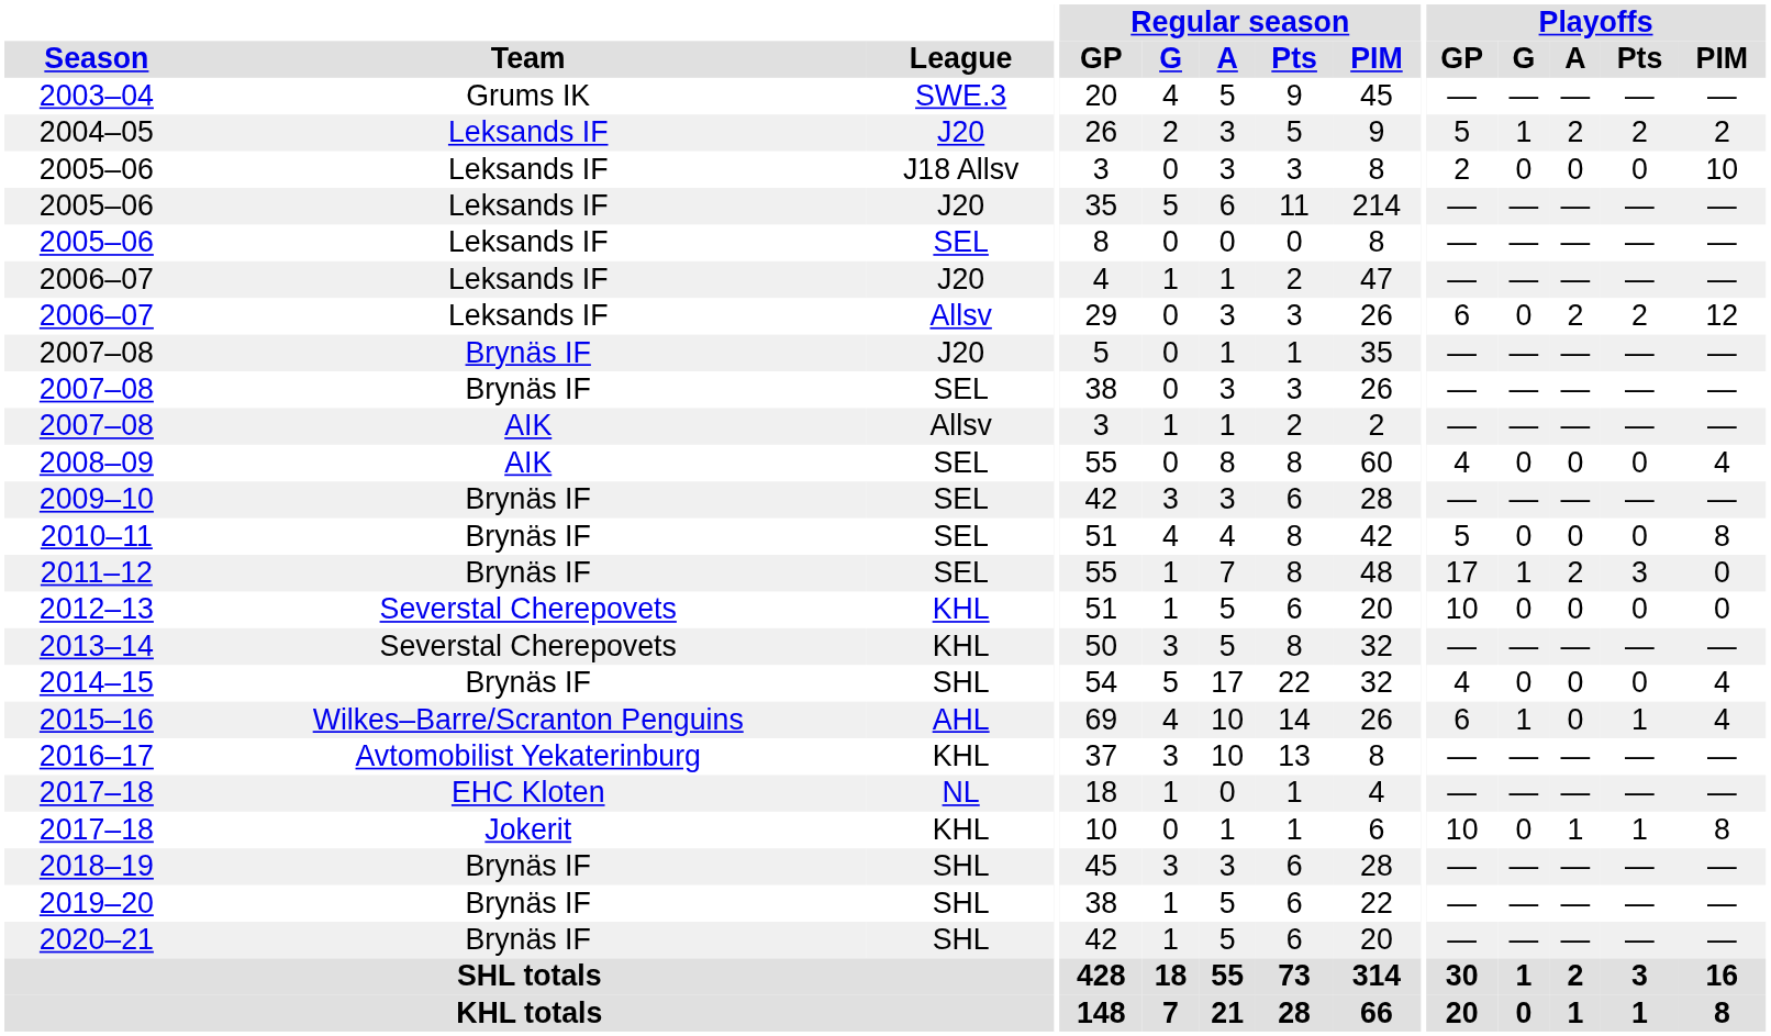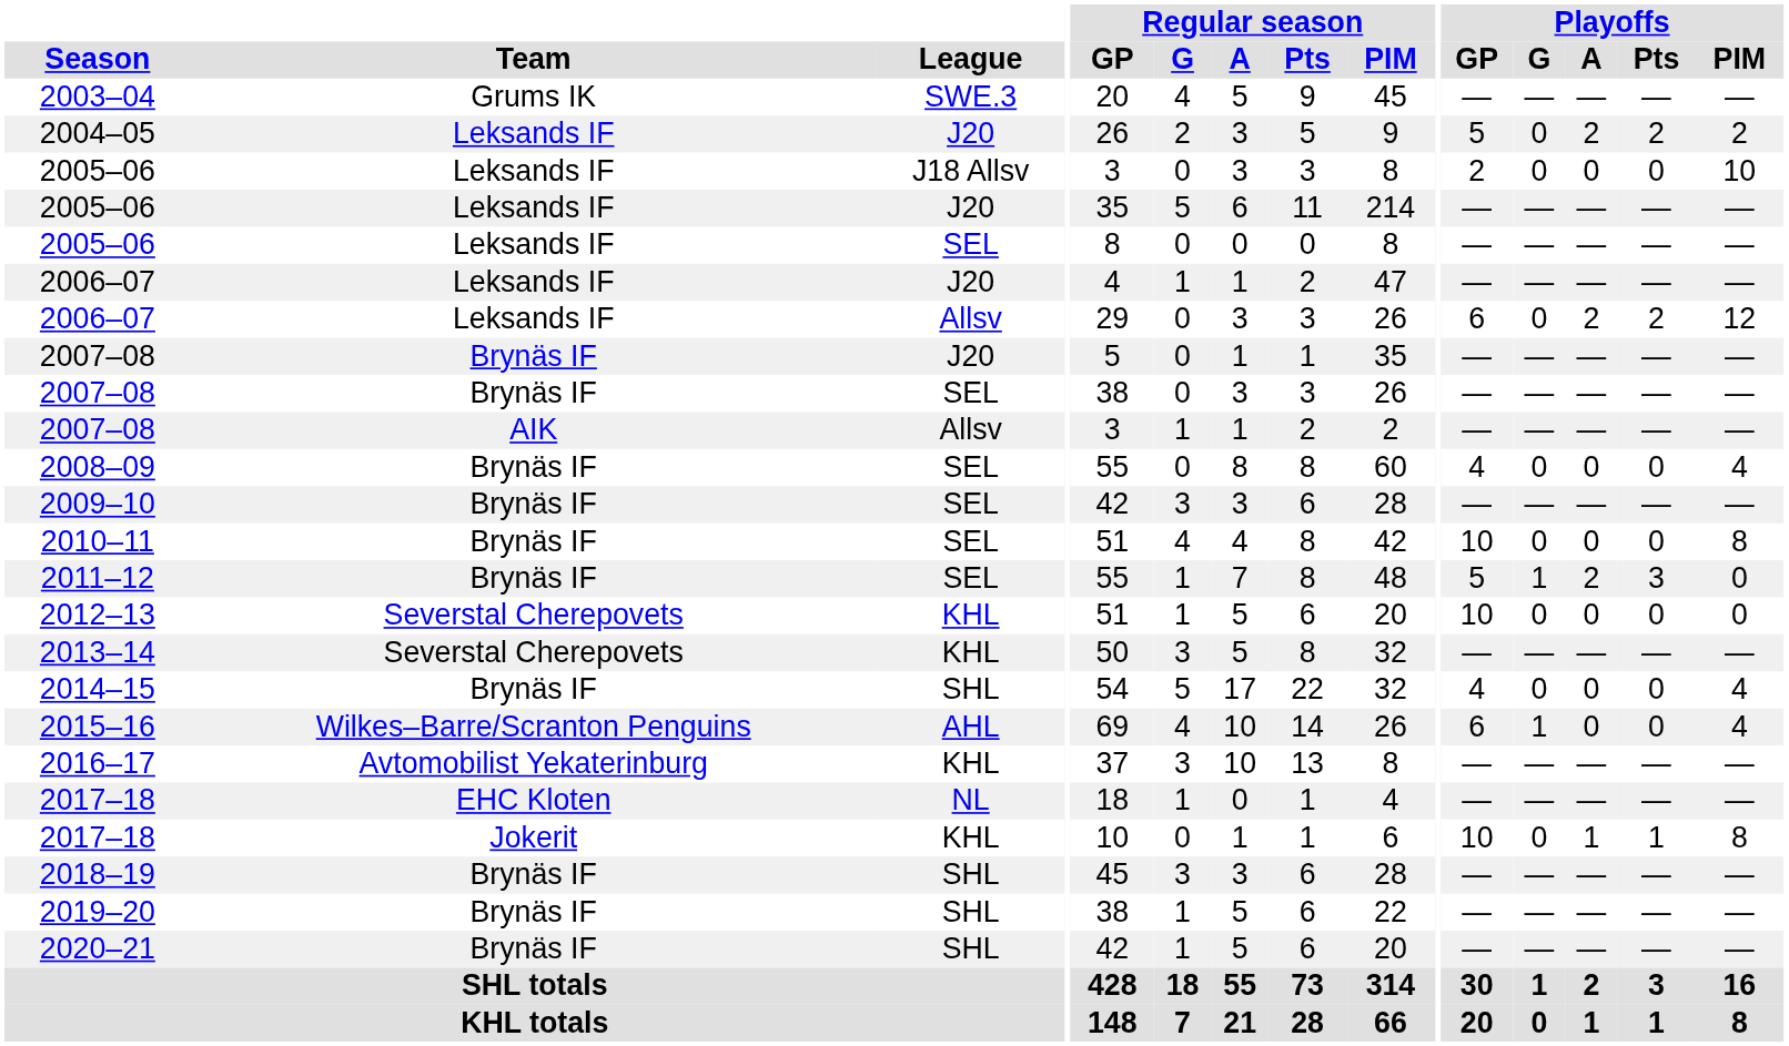2004–05 | Playoffs / G: 1 -> 0
2008–09 | Team: AIK -> Brynäs IF
2010–11 | Playoffs / GP: 5 -> 10
2011–12 | Playoffs / GP: 17 -> 5
2015–16 | Playoffs / Pts: 1 -> 0
